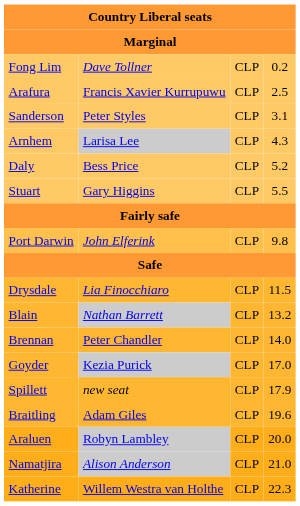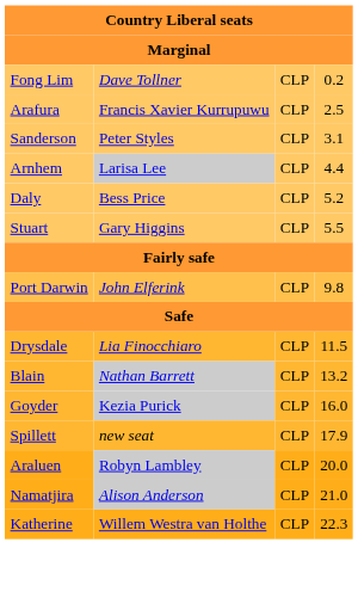Arnhem | column 4: 4.3 -> 4.4
- row: Brennan | Peter Chandler | CLP | 14.0
Goyder | column 4: 17.0 -> 16.0
- row: Braitling | Adam Giles | CLP | 19.6
